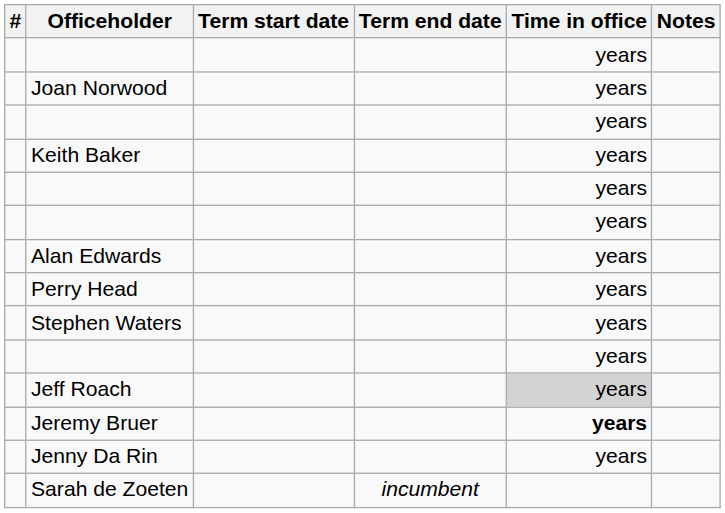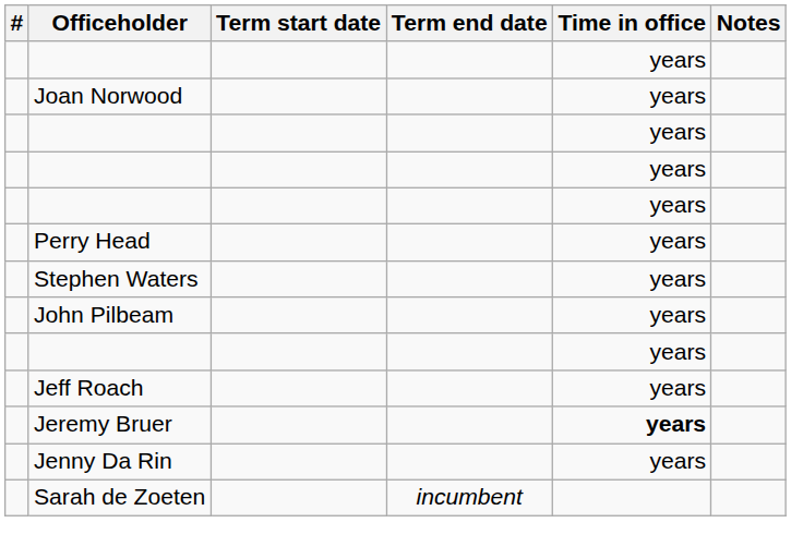- row: Keith Baker | years
- row: Alan Edwards | years
+ row: John Pilbeam | years
Jeff Roach | Time in office: lightgrey background -> no background
